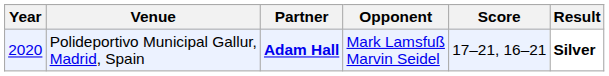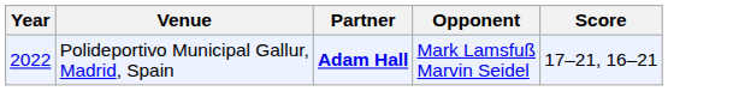- column: Result | Silver
Polideportivo Municipal Gallur, Madrid, Spain | Year: 2020 -> 2022
